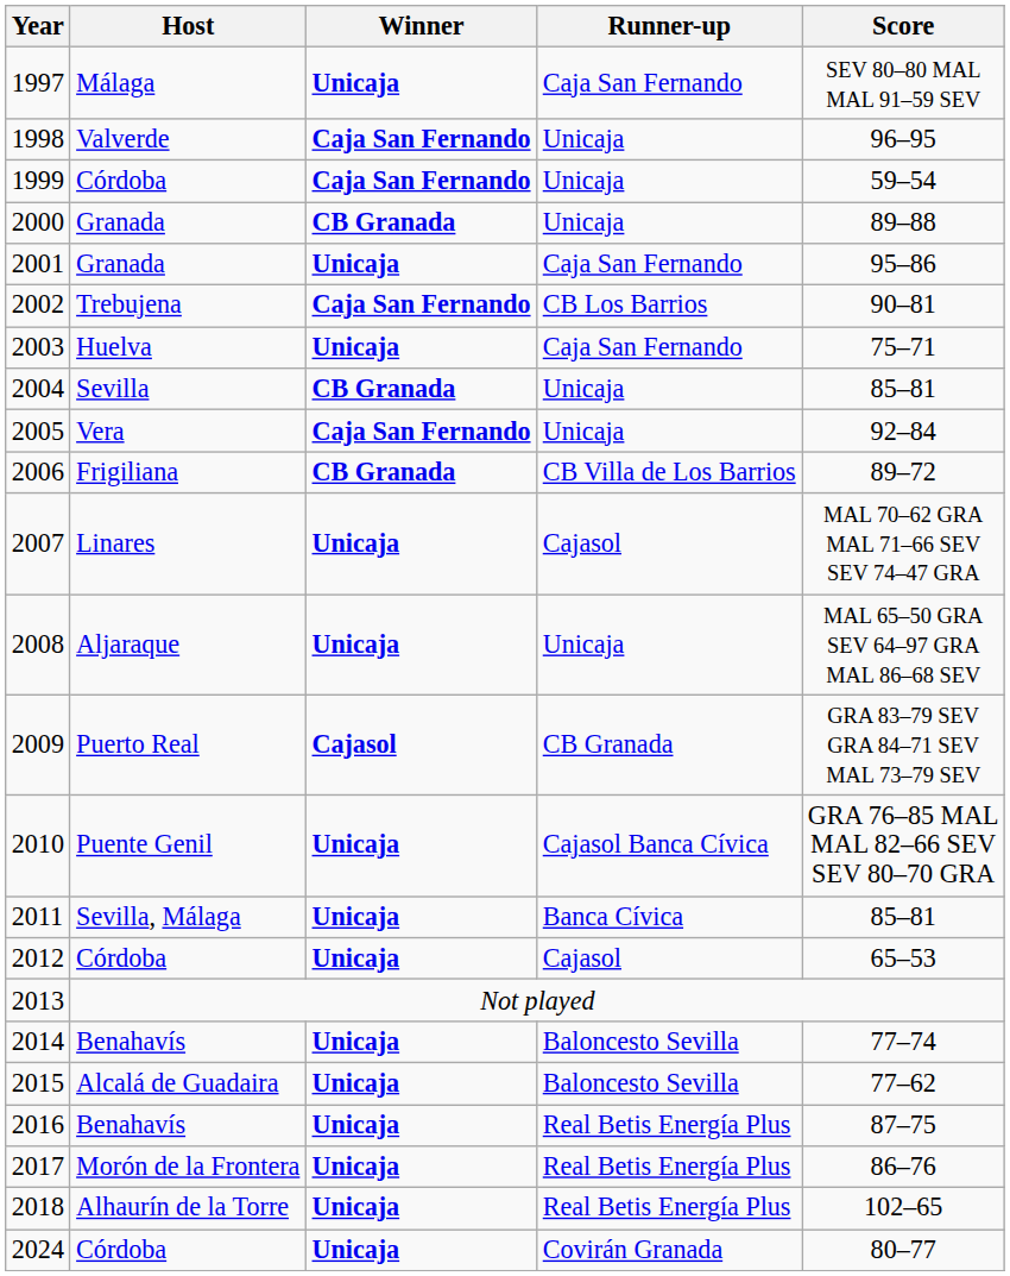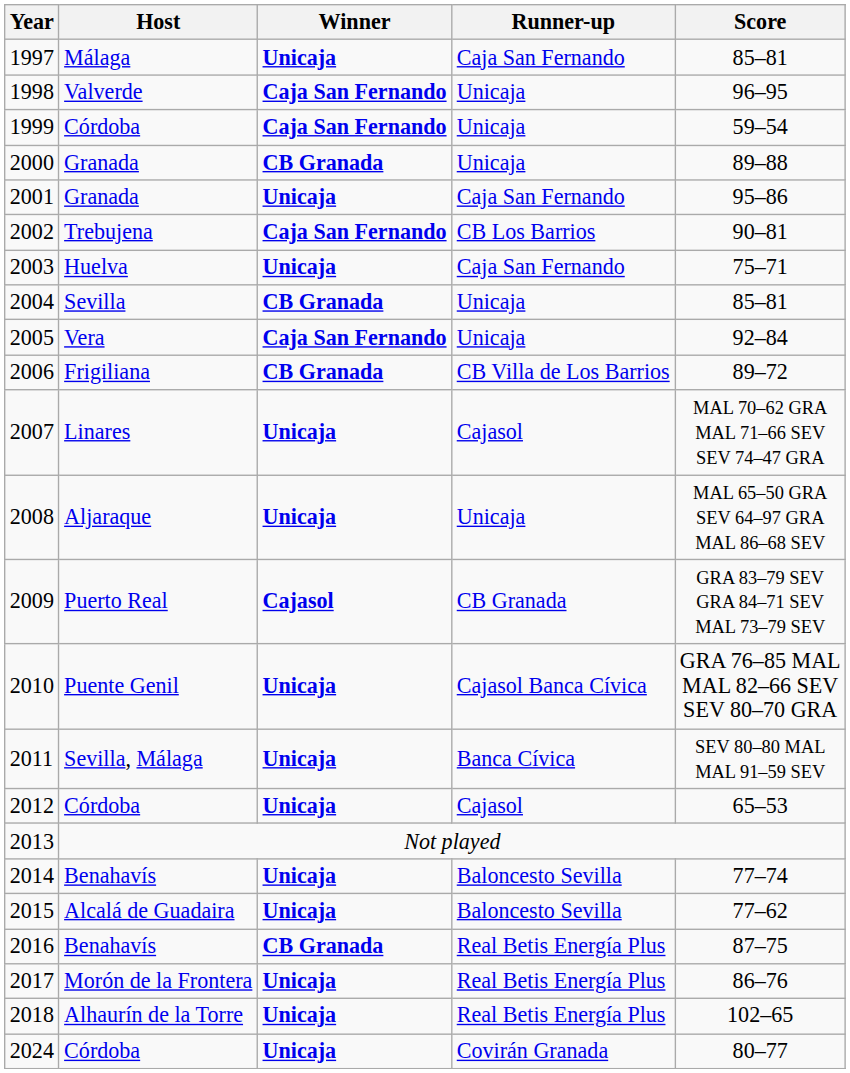1997 | Score: SEV 80–80 MAL MAL 91–59 SEV -> 85–81
2011 | Score: 85–81 -> SEV 80–80 MAL MAL 91–59 SEV
2016 | Winner: Unicaja -> CB Granada
